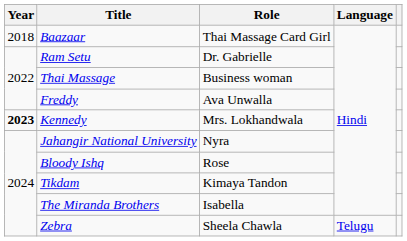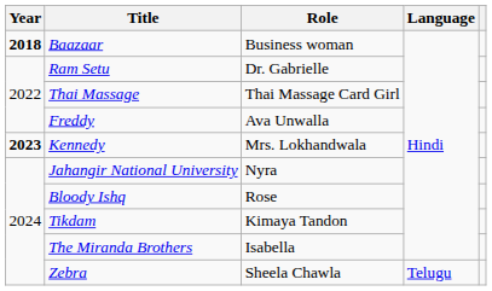Baazaar | Year: normal -> bold
Baazaar | Role: Thai Massage Card Girl -> Business woman
Thai Massage | Role: Business woman -> Thai Massage Card Girl
